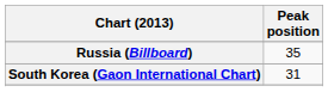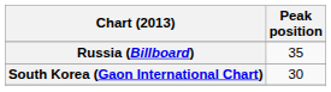South Korea (Gaon International Chart) | Peak position: 31 -> 30
